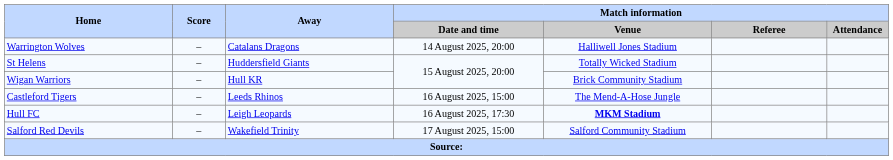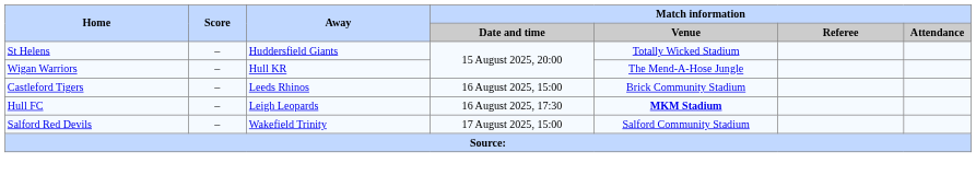- row: Warrington Wolves | – | Catalans Dragons | 14 August 2025, 20:00 | Halliwell Jones Stadium
Wigan Warriors | Match information / Venue: Brick Community Stadium -> The Mend-A-Hose Jungle
Castleford Tigers | Match information / Venue: The Mend-A-Hose Jungle -> Brick Community Stadium
